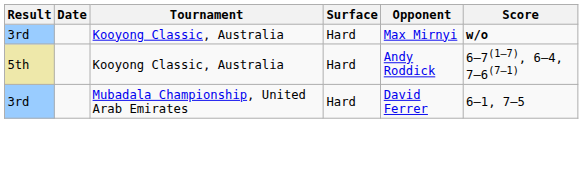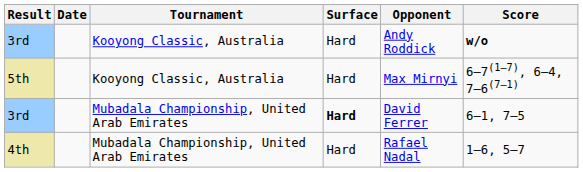3rd / Kooyong Classic, Australia | Opponent: Max Mirnyi -> Andy Roddick
5th | Opponent: Andy Roddick -> Max Mirnyi
3rd / Mubadala Championship, United Arab Emirates | Surface: normal -> bold
+ row: 4th | Mubadala Championship, United Arab Emirates | Hard | Rafael Nadal | 1–6, 5–7
